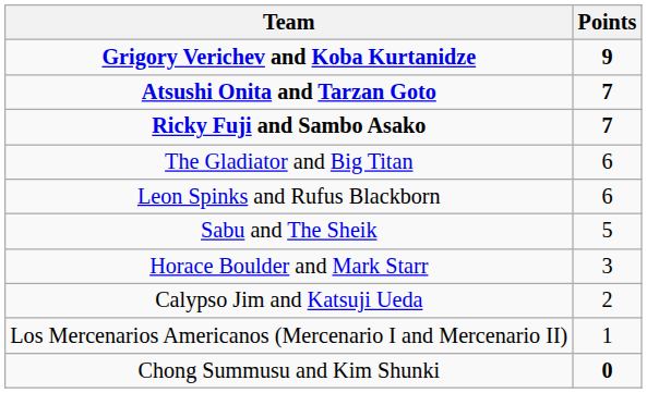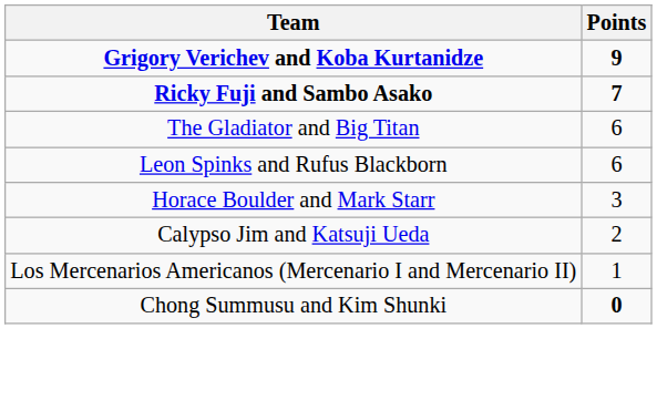- row: Atsushi Onita and Tarzan Goto | 7
- row: Sabu and The Sheik | 5
